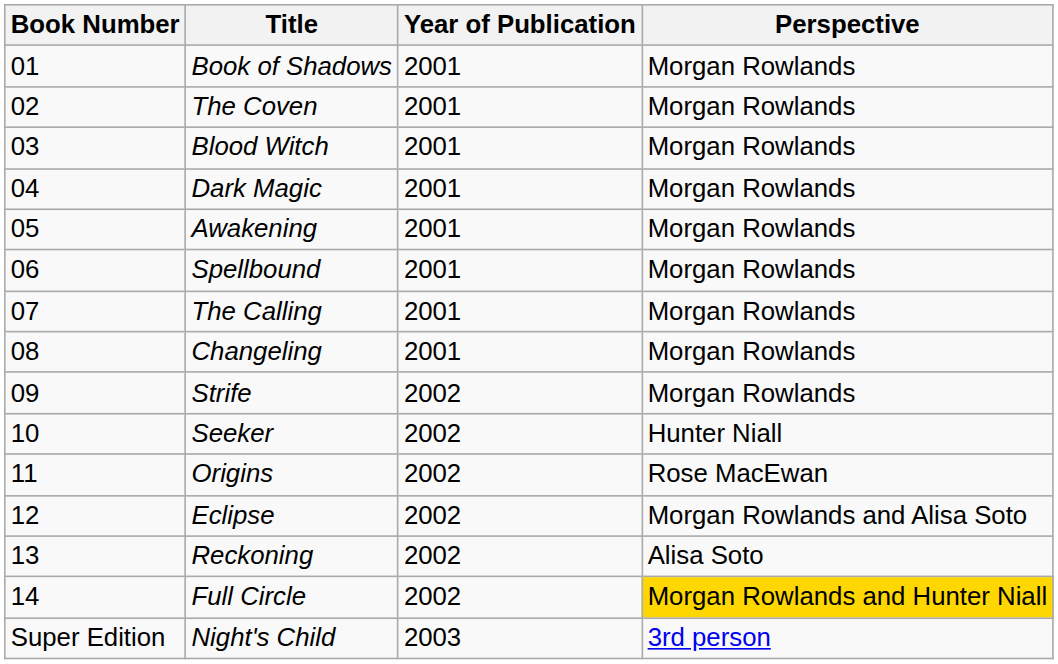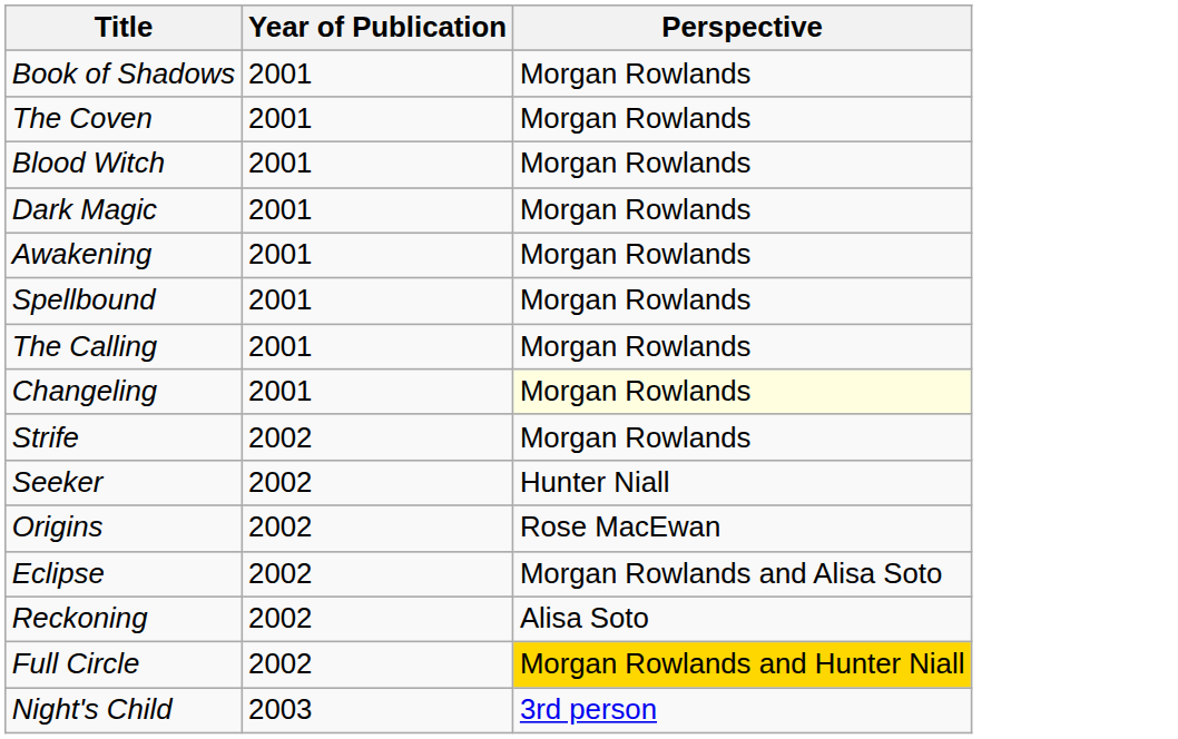- column: Book Number | 01 | 02 | 03 | 04 | 05 | 06 | 07 | 08 | 09 | 10 | 11 | 12 | 13 | 14 | Super Edition
Changeling | Perspective: no background -> lightyellow background
